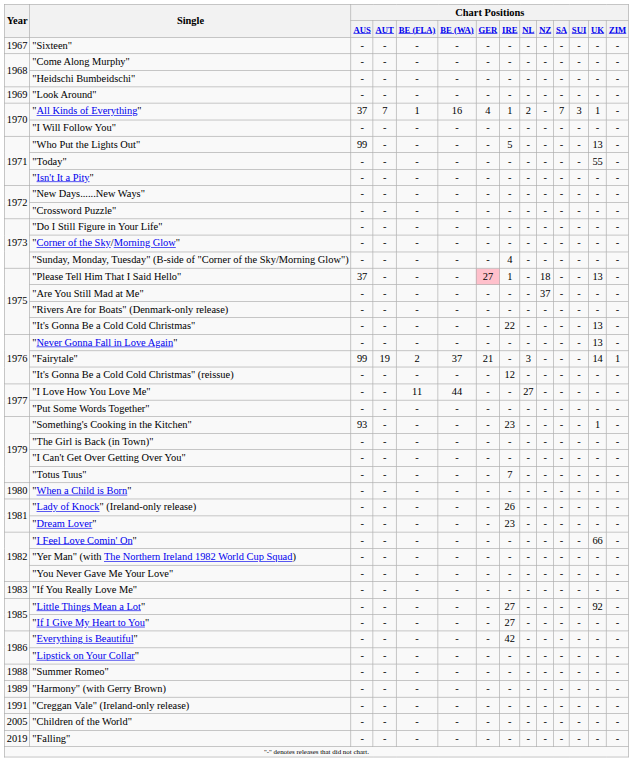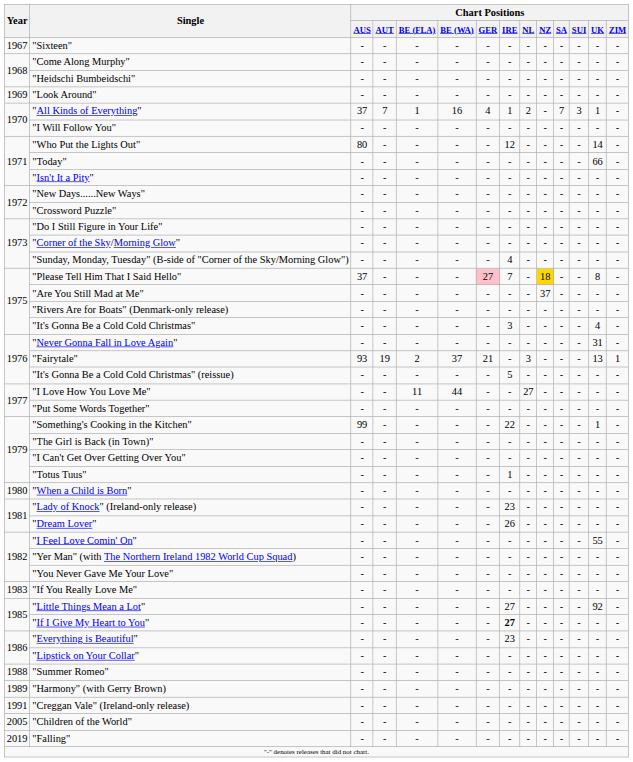"Who Put the Lights Out" | Chart Positions / AUS: 99 -> 80
"Who Put the Lights Out" | Chart Positions / IRE: 5 -> 12
"Who Put the Lights Out" | Chart Positions / UK: 13 -> 14
"Today" | Chart Positions / UK: 55 -> 66
"Please Tell Him That I Said Hello" | Chart Positions / IRE: 1 -> 7
"Please Tell Him That I Said Hello" | Chart Positions / NZ: no background -> gold background
"Please Tell Him That I Said Hello" | Chart Positions / UK: 13 -> 8
"It's Gonna Be a Cold Cold Christmas" | Chart Positions / IRE: 22 -> 3
"It's Gonna Be a Cold Cold Christmas" | Chart Positions / UK: 13 -> 4
"Never Gonna Fall in Love Again" | Chart Positions / UK: 13 -> 31
"Fairytale" | Chart Positions / AUS: 99 -> 93
"Fairytale" | Chart Positions / UK: 14 -> 13
"It's Gonna Be a Cold Cold Christmas" (reissue) | Chart Positions / IRE: 12 -> 5
"Something's Cooking in the Kitchen" | Chart Positions / AUS: 93 -> 99
"Something's Cooking in the Kitchen" | Chart Positions / IRE: 23 -> 22
"Totus Tuus" | Chart Positions / IRE: 7 -> 1
"Lady of Knock" (Ireland-only release) | Chart Positions / IRE: 26 -> 23
"Dream Lover" | Chart Positions / IRE: 23 -> 26
"I Feel Love Comin' On" | Chart Positions / UK: 66 -> 55
"If I Give My Heart to You" | Chart Positions / IRE: normal -> bold
"Everything is Beautiful" | Chart Positions / IRE: 42 -> 23
